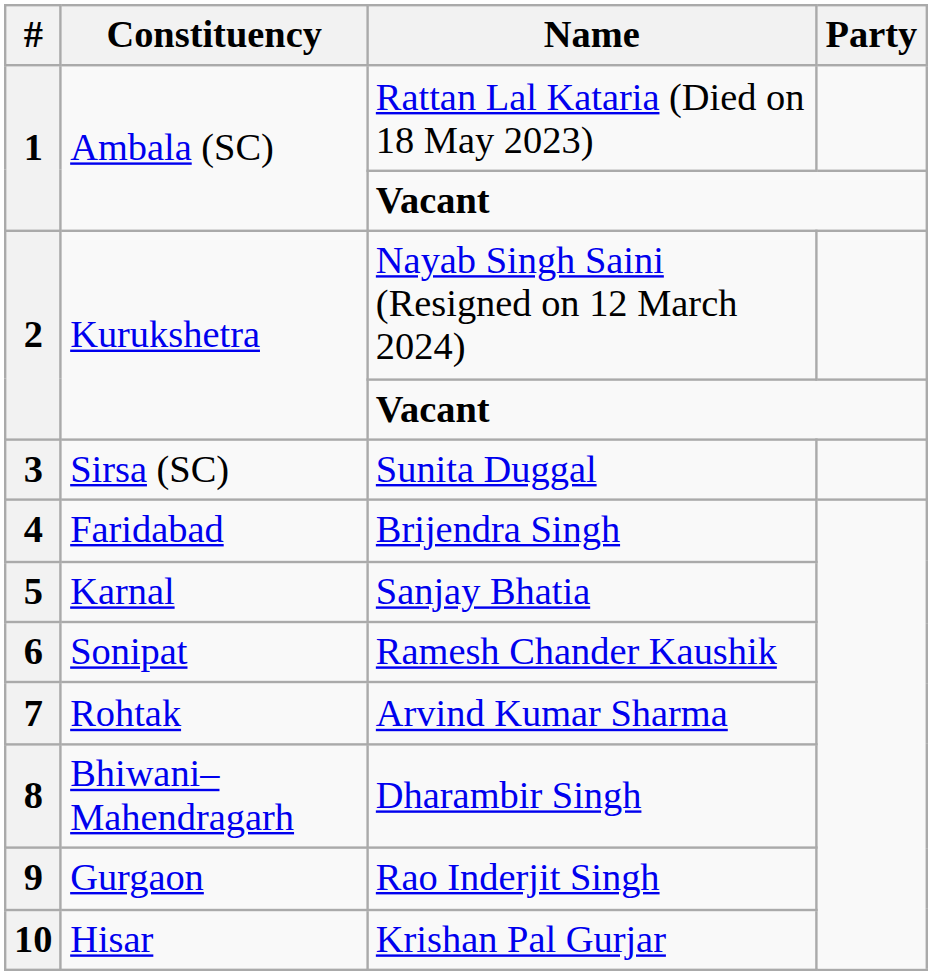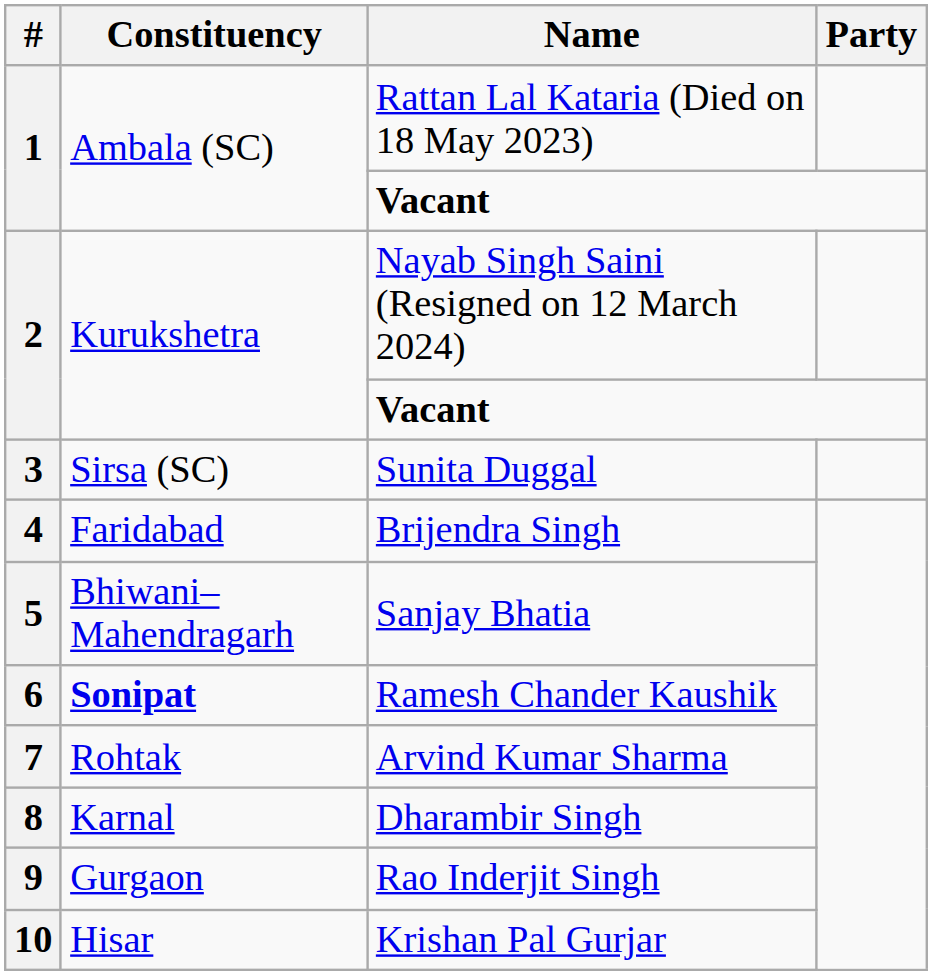Sanjay Bhatia | Constituency: Karnal -> Bhiwani–Mahendragarh
Ramesh Chander Kaushik | Constituency: normal -> bold
Dharambir Singh | Constituency: Bhiwani–Mahendragarh -> Karnal
